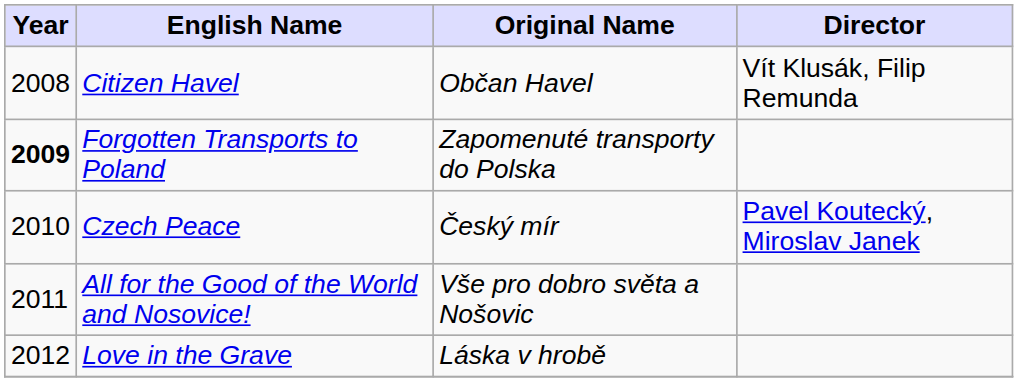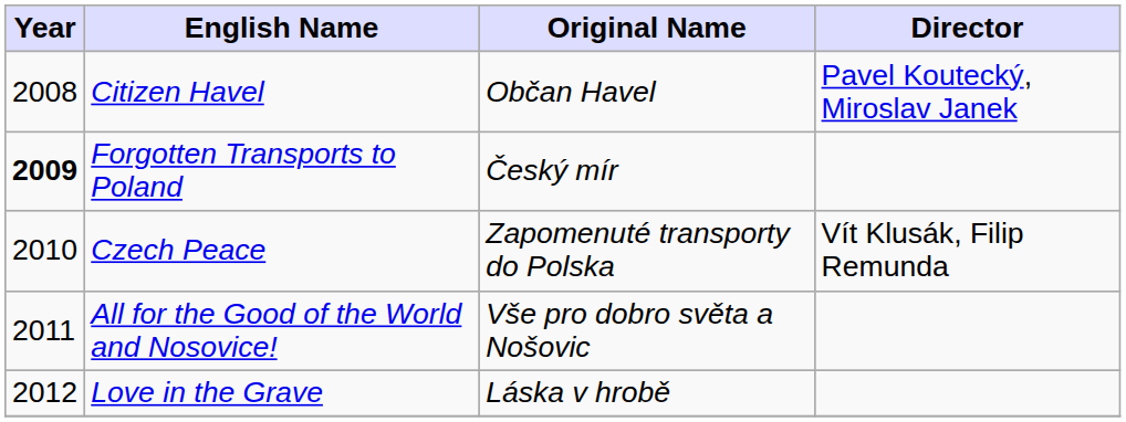Citizen Havel | Director: Vít Klusák, Filip Remunda -> Pavel Koutecký, Miroslav Janek
Forgotten Transports to Poland | Original Name: Zapomenuté transporty do Polska -> Český mír
Czech Peace | Original Name: Český mír -> Zapomenuté transporty do Polska
Czech Peace | Director: Pavel Koutecký, Miroslav Janek -> Vít Klusák, Filip Remunda
